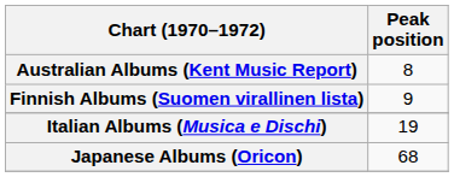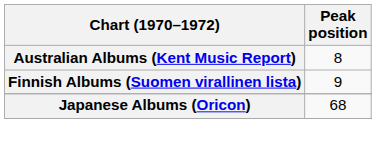- row: Italian Albums (Musica e Dischi) | 19
